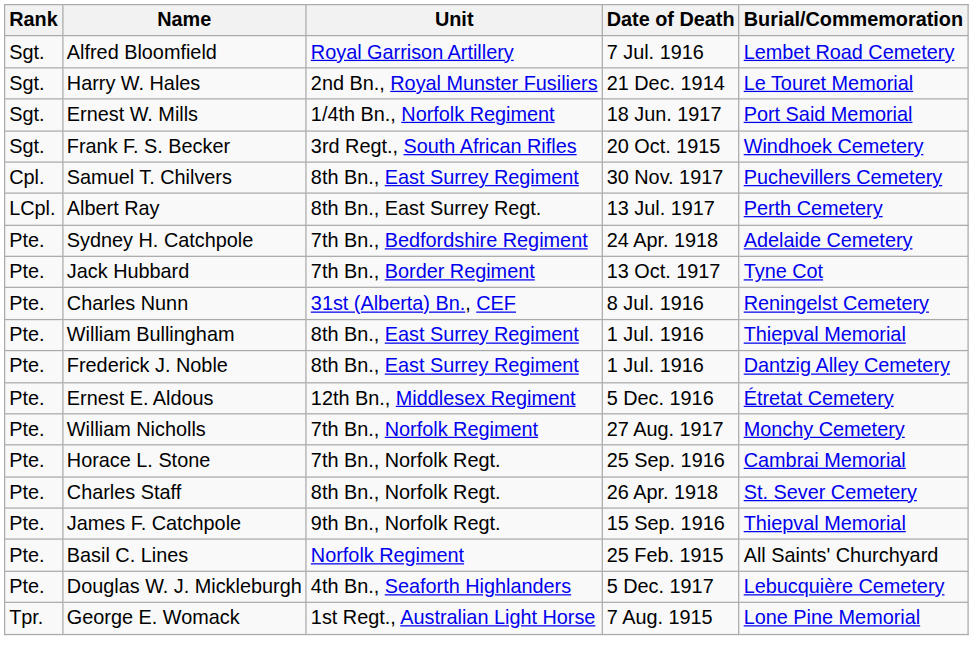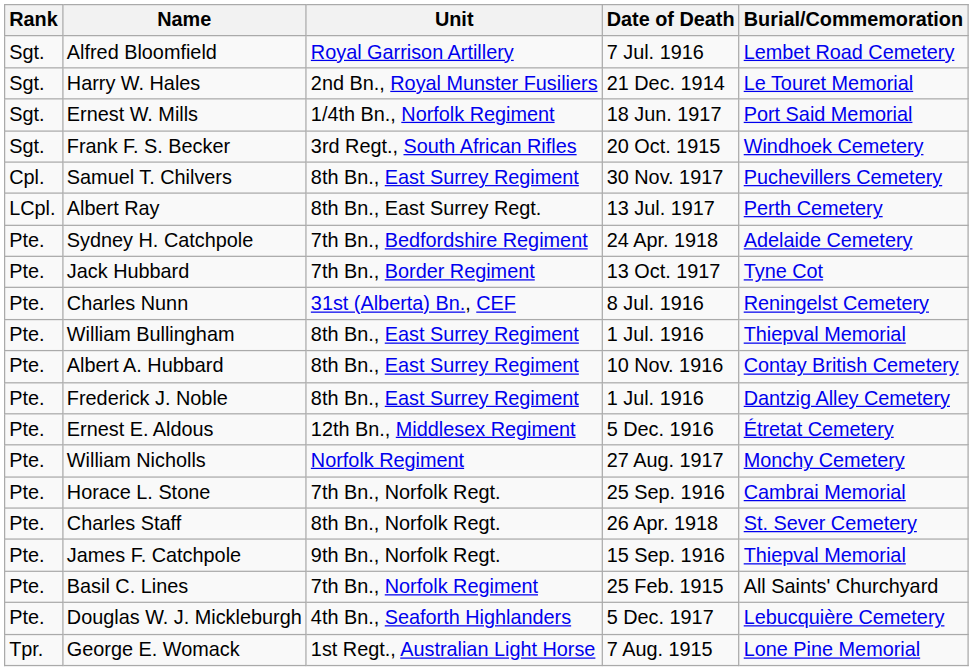+ row: Pte. | Albert A. Hubbard | 8th Bn., East Surrey Regiment | 10 Nov. 1916 | Contay British Cemetery
William Nicholls | Unit: 7th Bn., Norfolk Regiment -> Norfolk Regiment
Basil C. Lines | Unit: Norfolk Regiment -> 7th Bn., Norfolk Regiment
